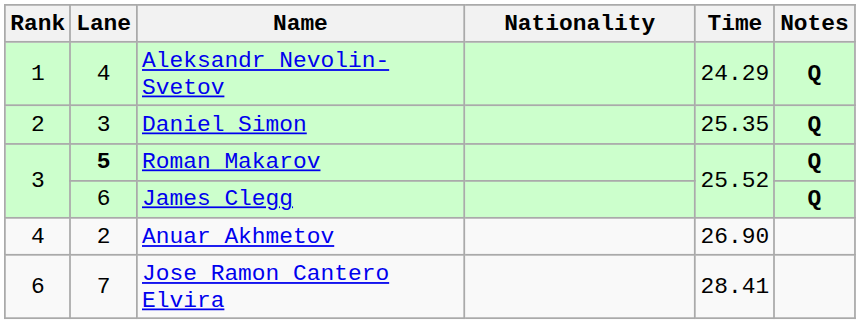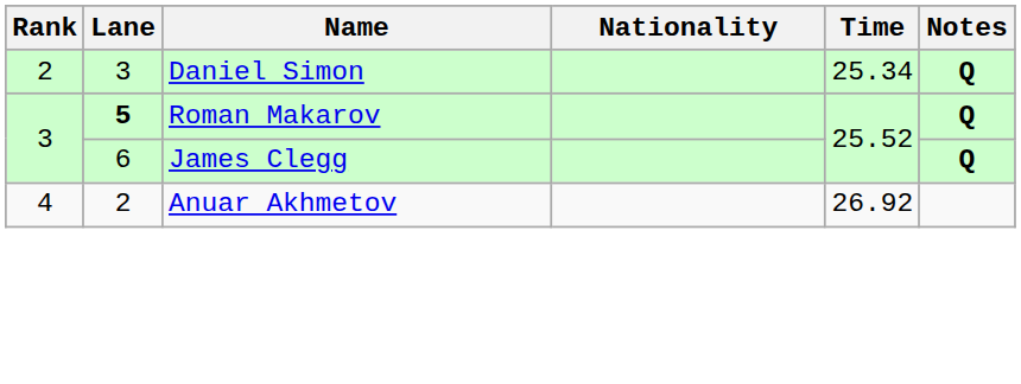- row: 1 | 4 | Aleksandr Nevolin-Svetov | 24.29 | Q
Daniel Simon | Time: 25.35 -> 25.34
Anuar Akhmetov | Time: 26.90 -> 26.92
- row: 6 | 7 | Jose Ramon Cantero Elvira | 28.41
